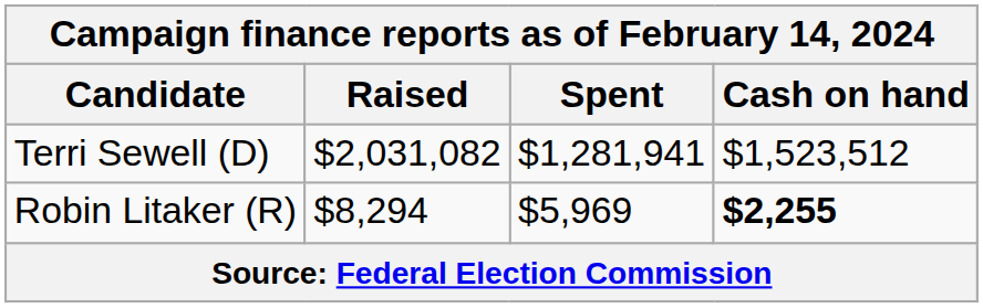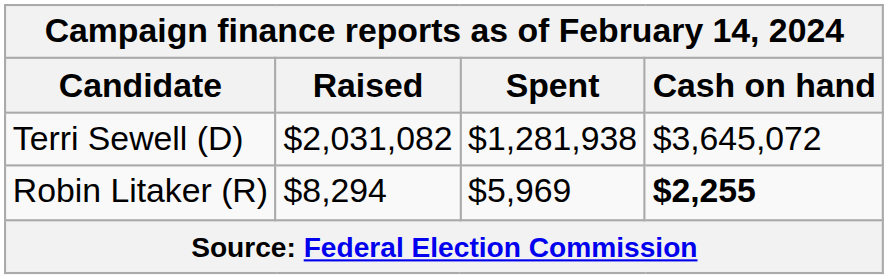Terri Sewell (D) | Spent: $1,281,941 -> $1,281,938
Terri Sewell (D) | Cash on hand: $1,523,512 -> $3,645,072
